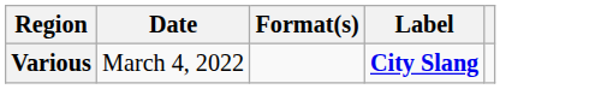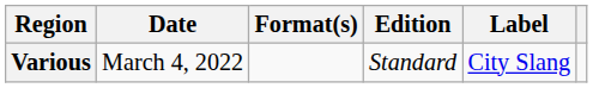+ column: Edition | Standard
Various | Label: bold -> normal
